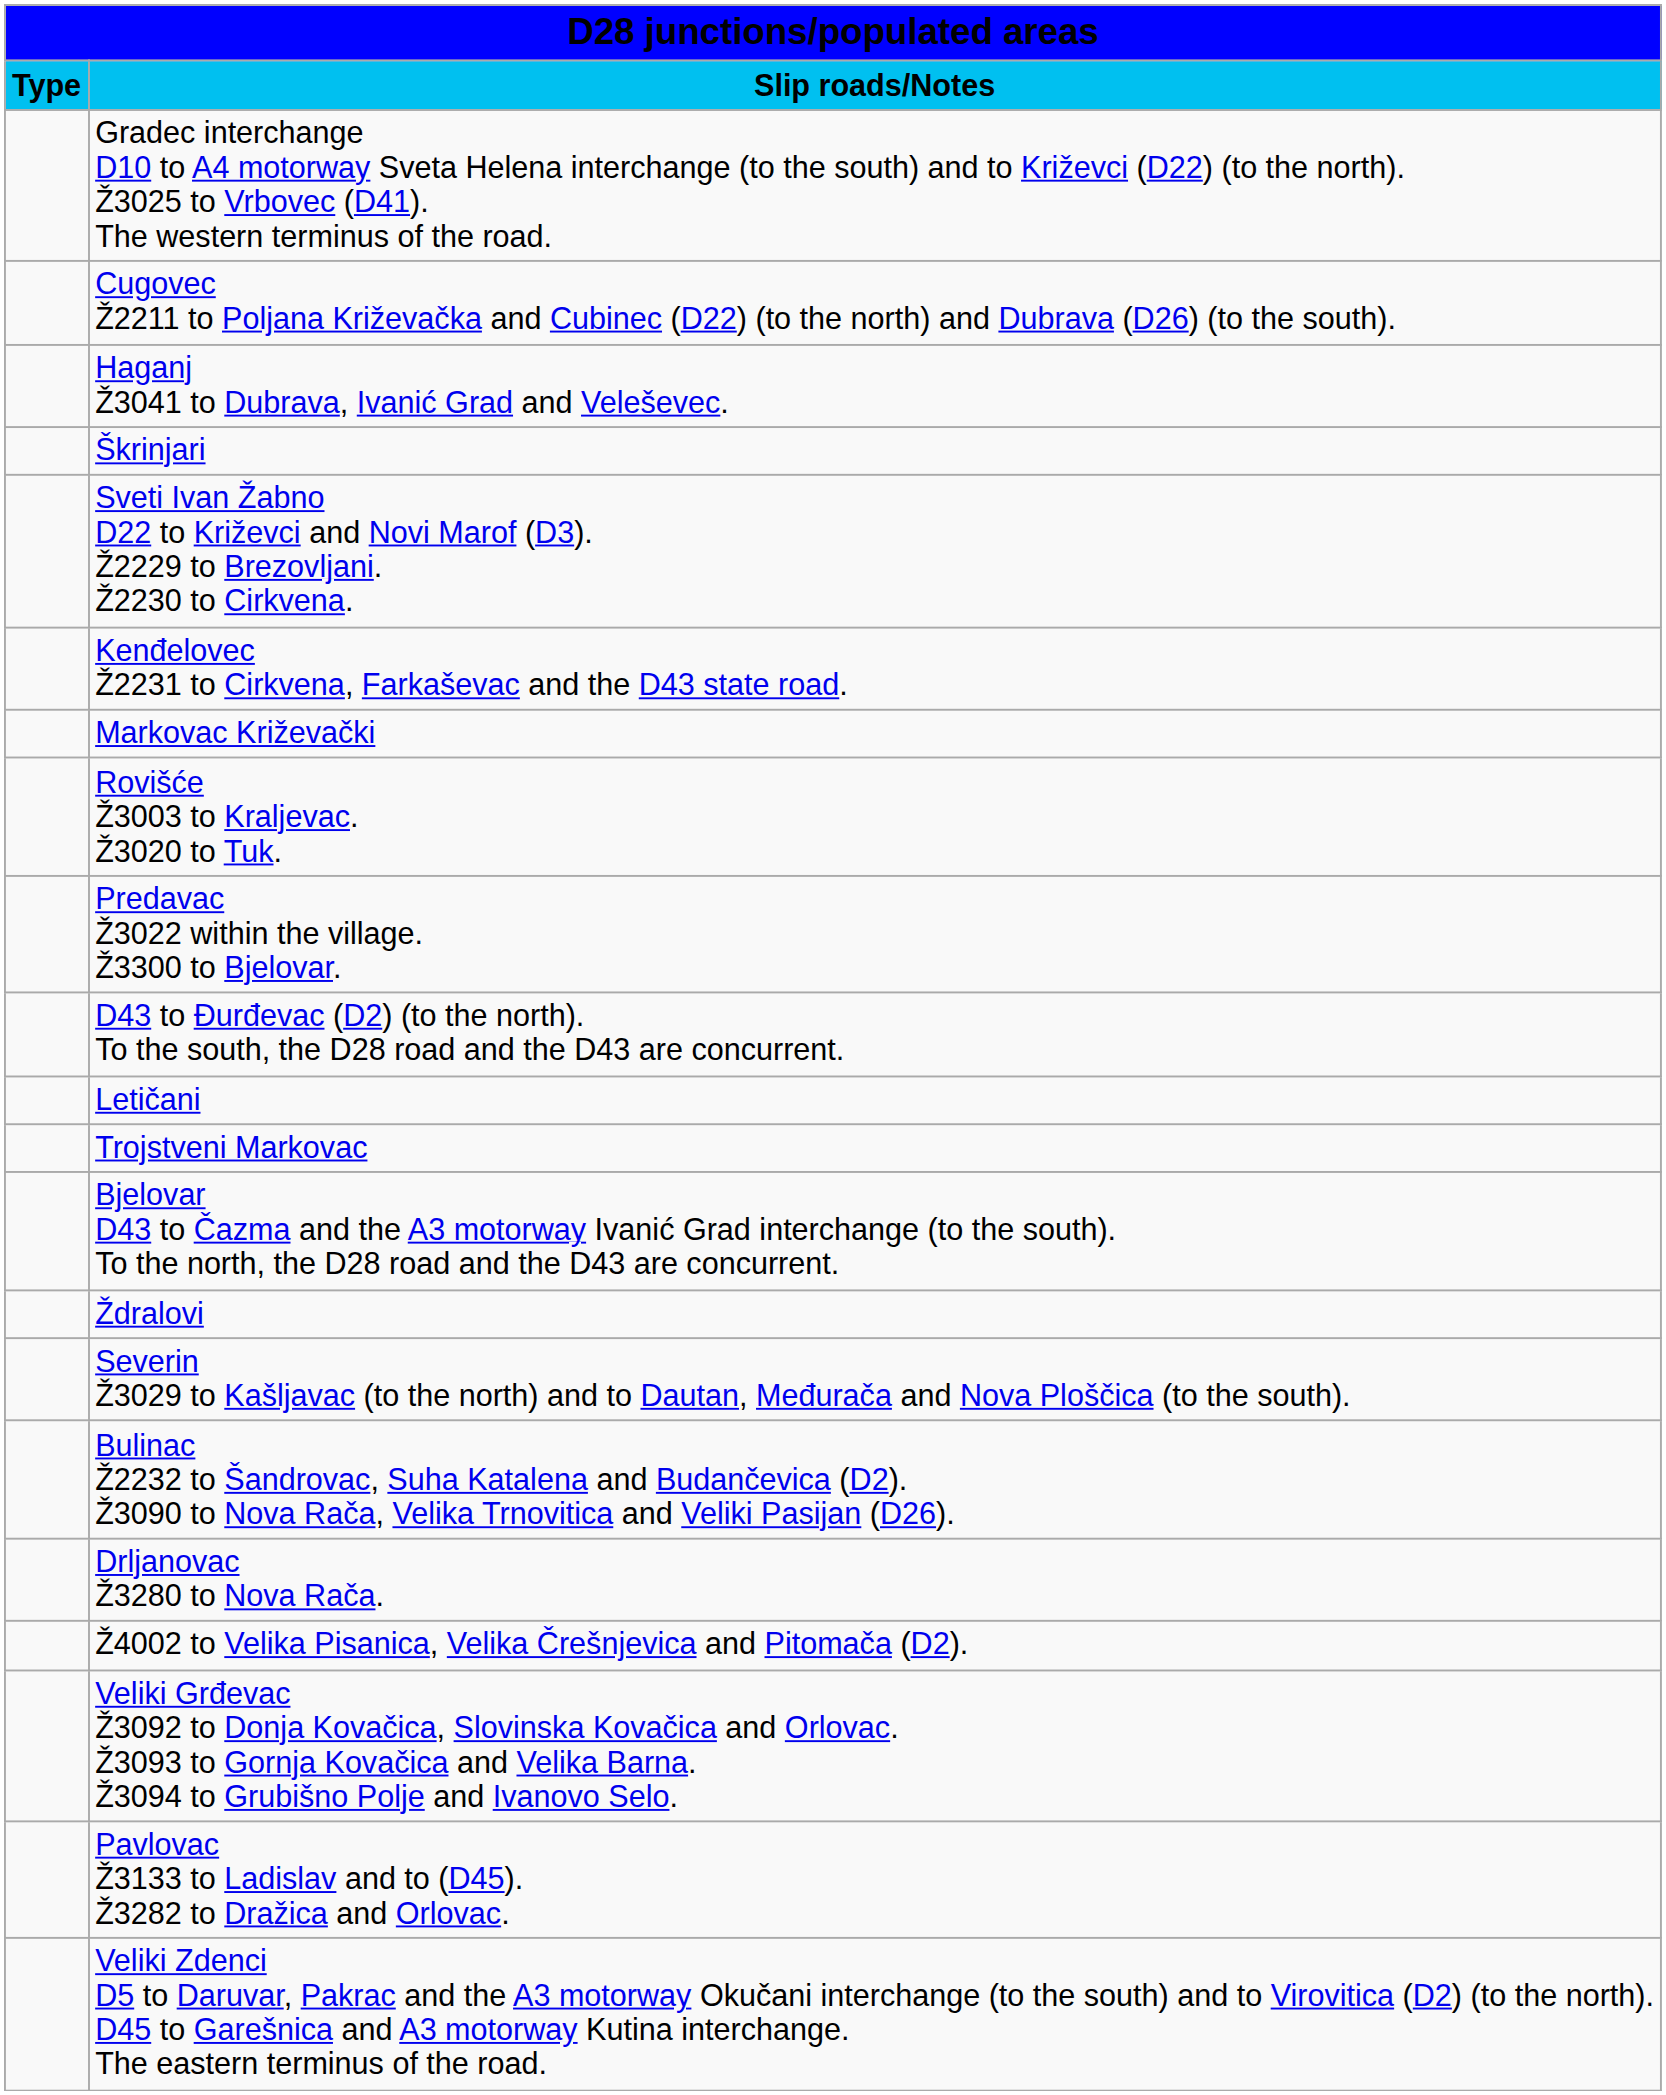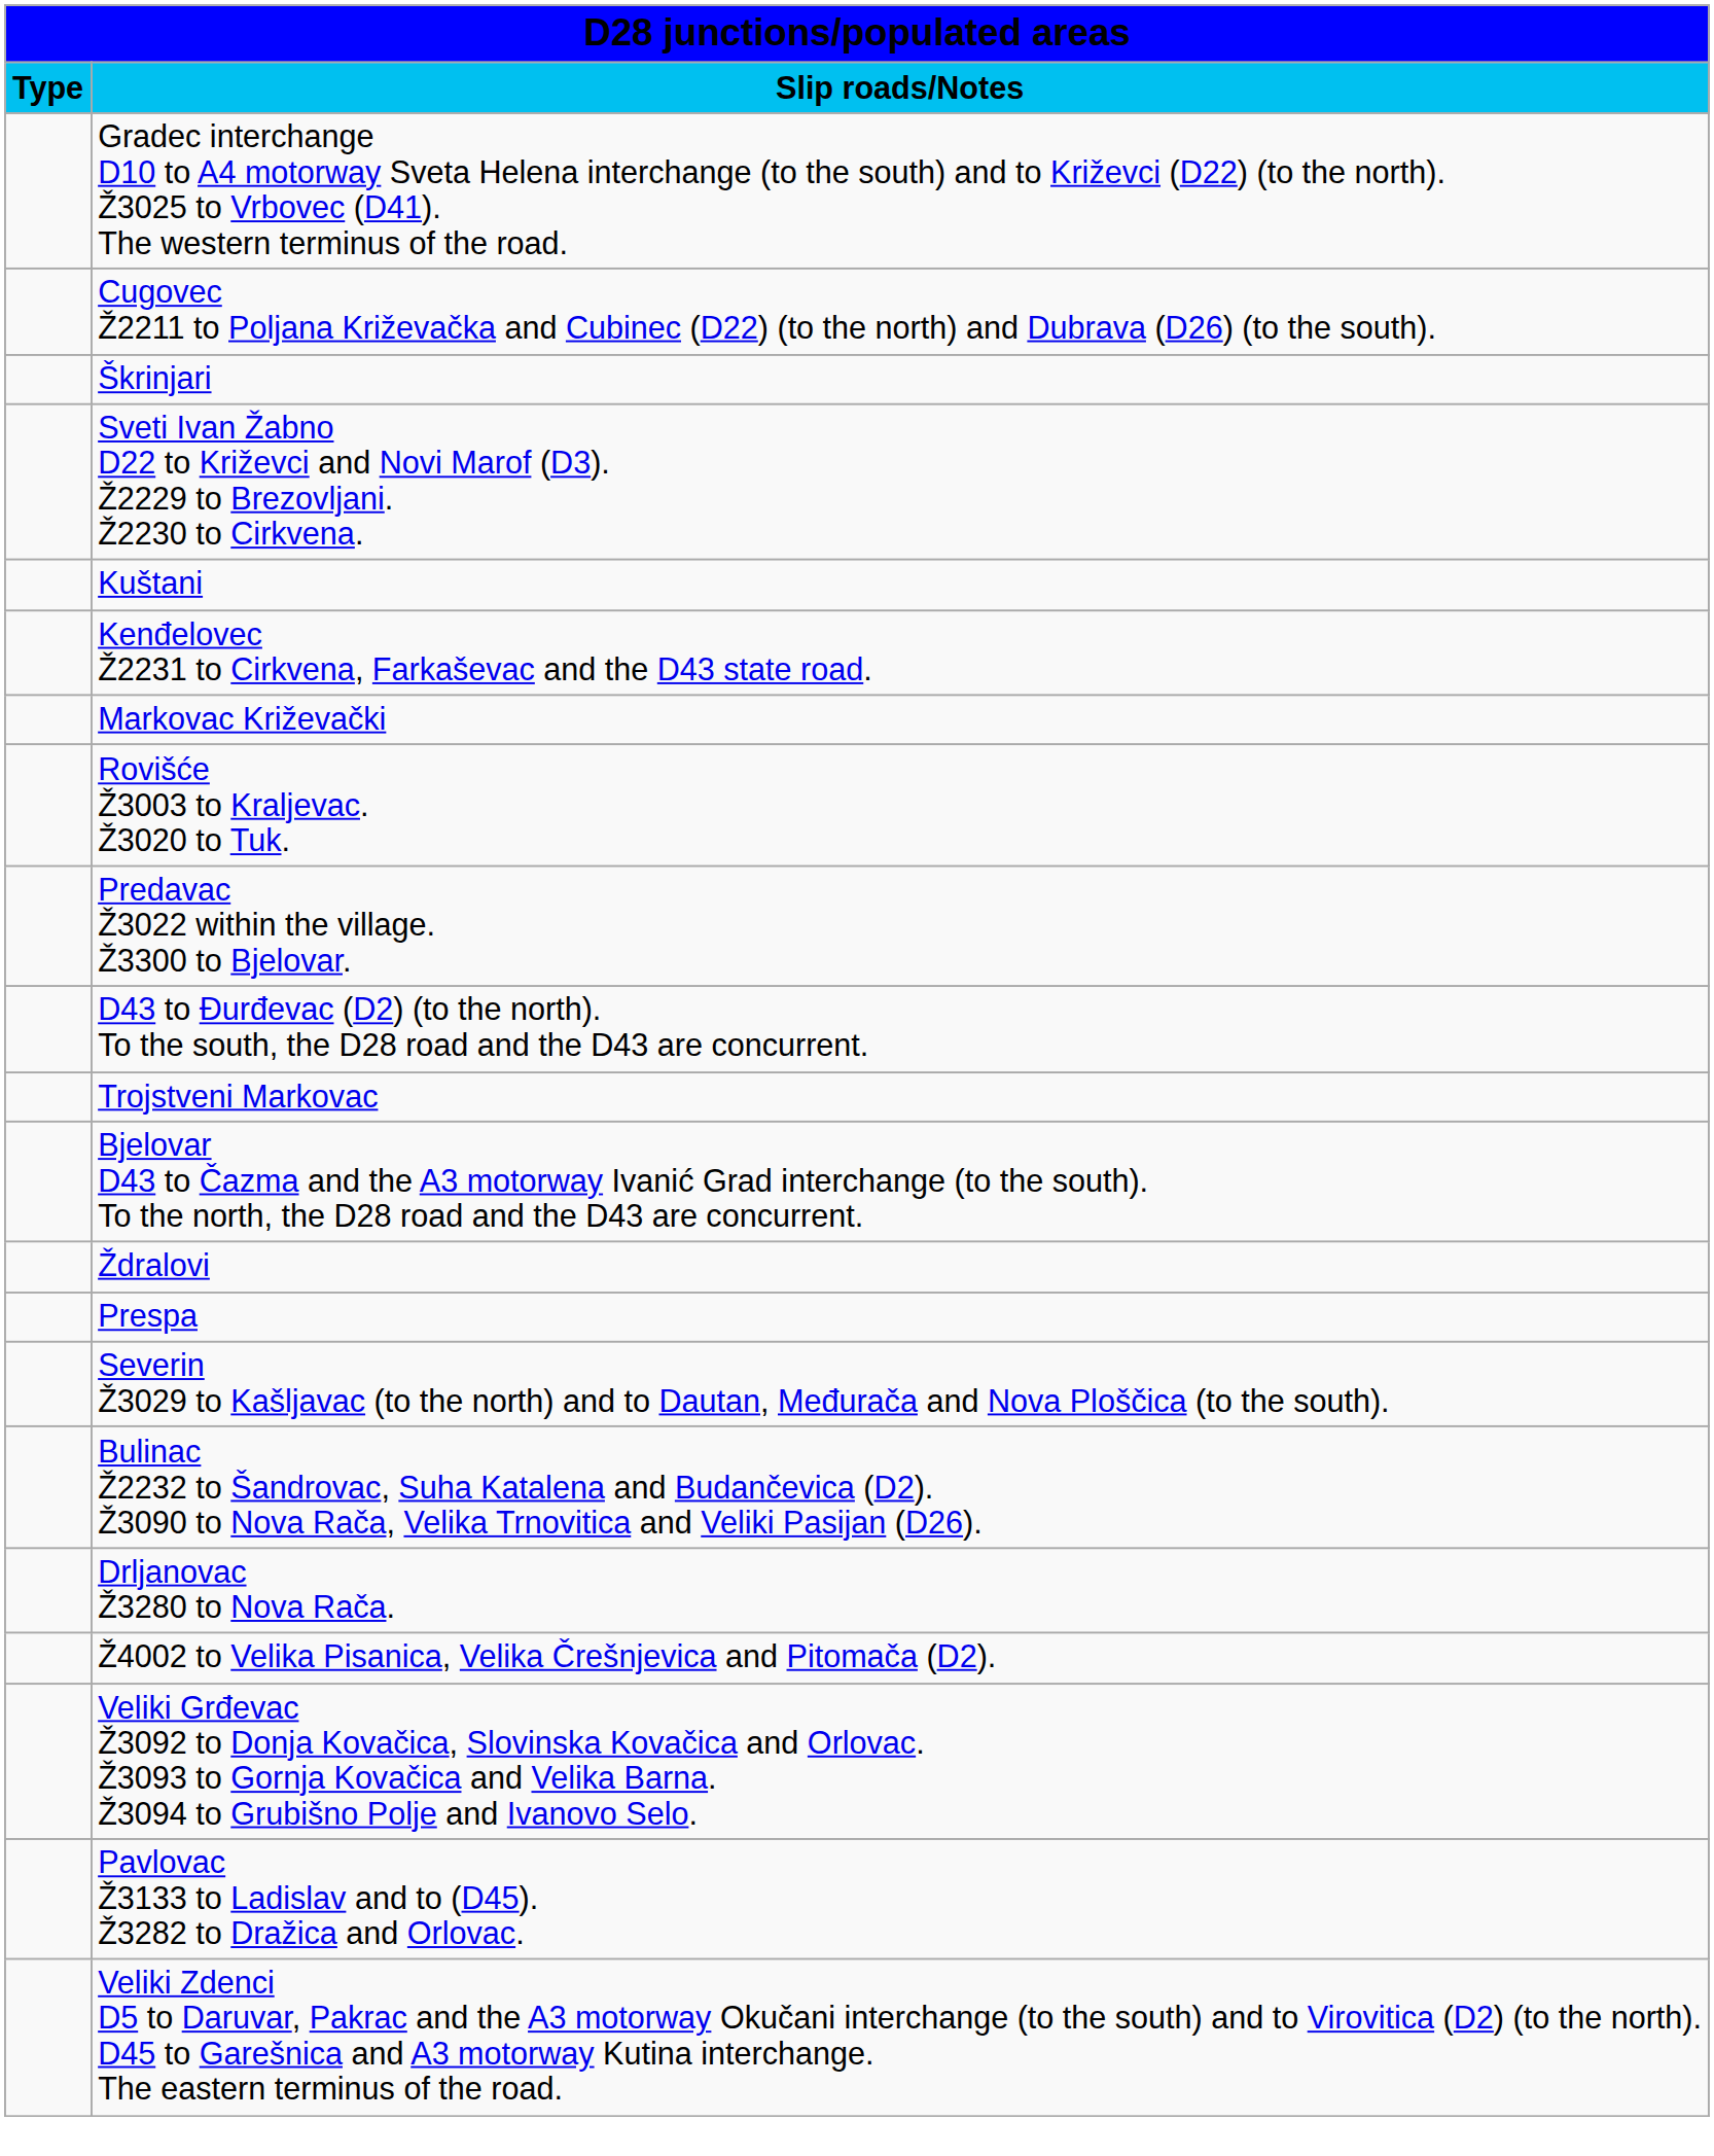- row: Haganj Ž3041 to Dubrava, Ivanić Grad and Veleševec.
+ row: Kuštani
- row: Letičani
+ row: Prespa
